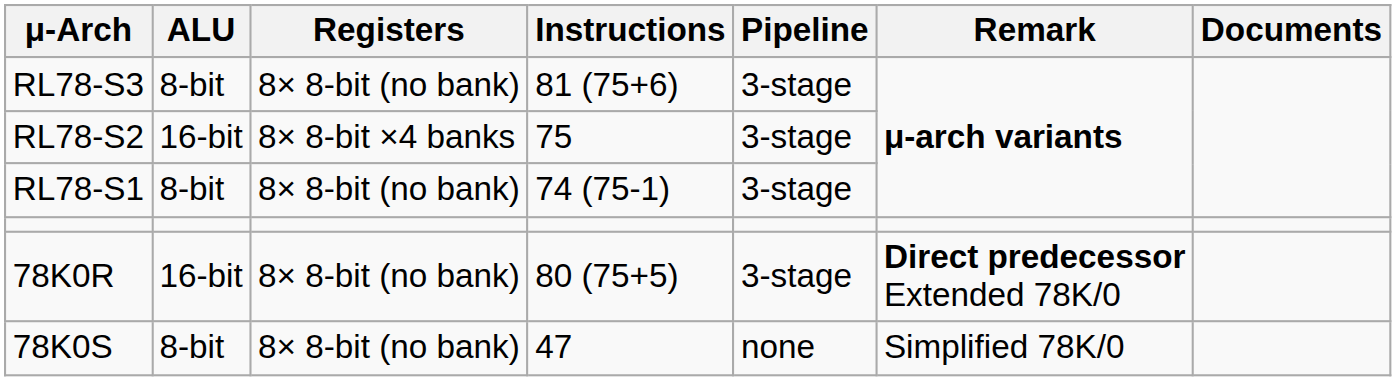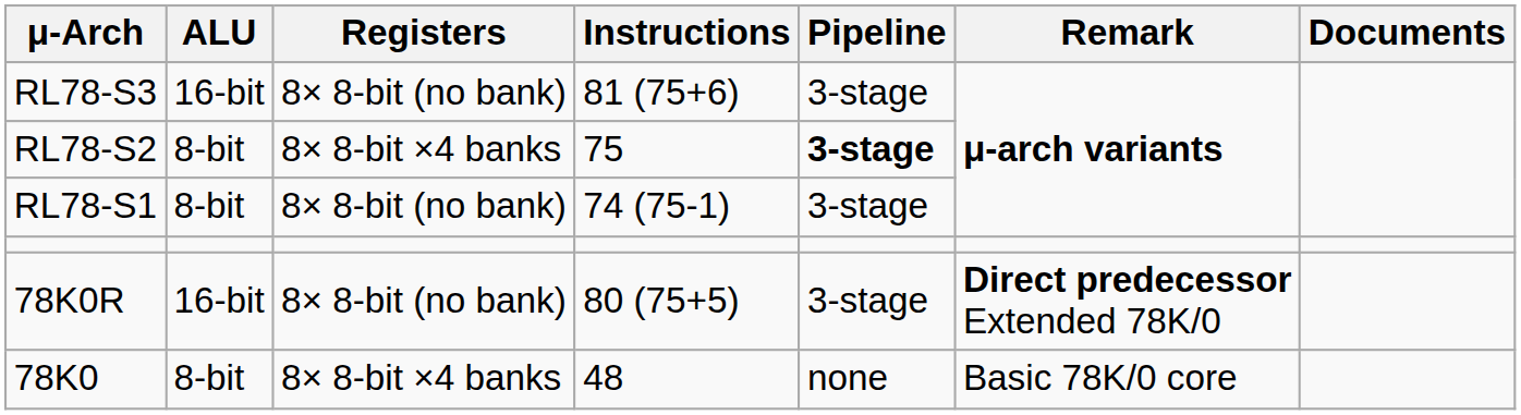RL78-S3 | ALU: 8-bit -> 16-bit
RL78-S2 | ALU: 16-bit -> 8-bit
RL78-S2 | Pipeline: normal -> bold
- row: 78K0S | 8-bit | 8× 8-bit (no bank) | 47 | none | Simplified 78K/0
+ row: 78K0 | 8-bit | 8× 8-bit ×4 banks | 48 | none | Basic 78K/0 core
